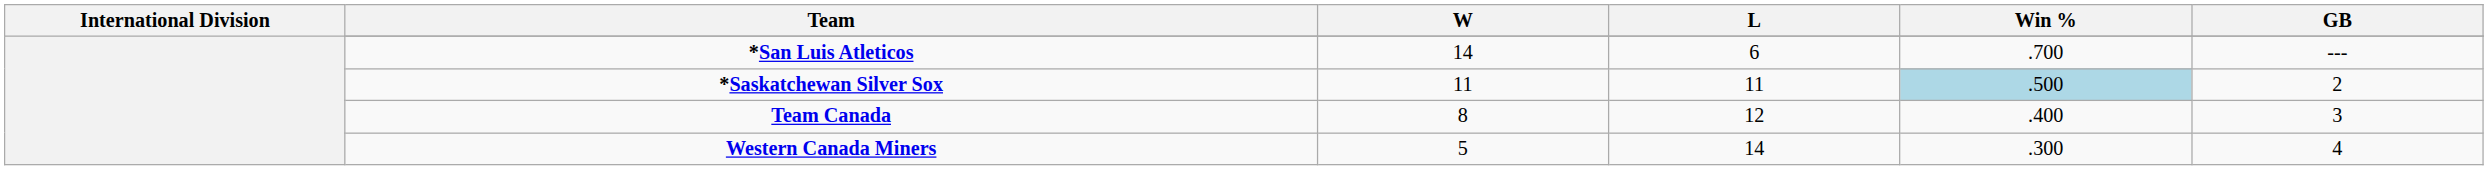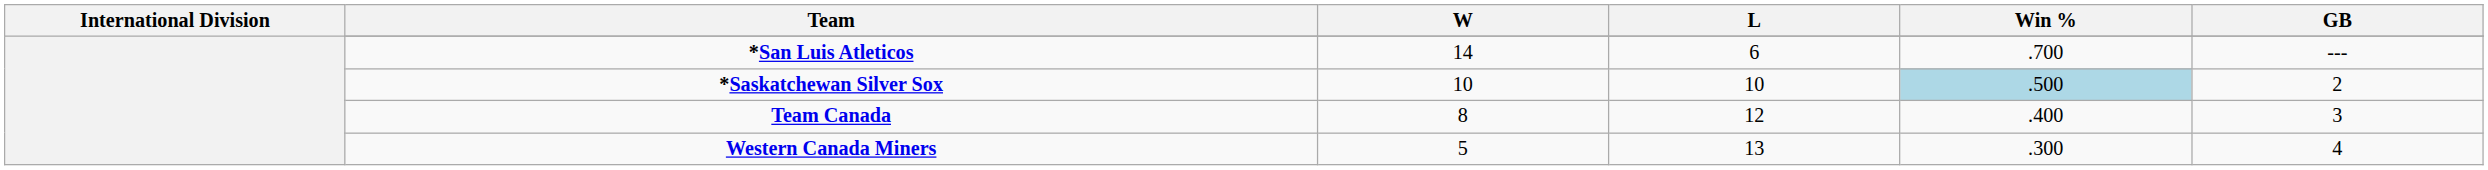*Saskatchewan Silver Sox | W: 11 -> 10
*Saskatchewan Silver Sox | L: 11 -> 10
Western Canada Miners | L: 14 -> 13
